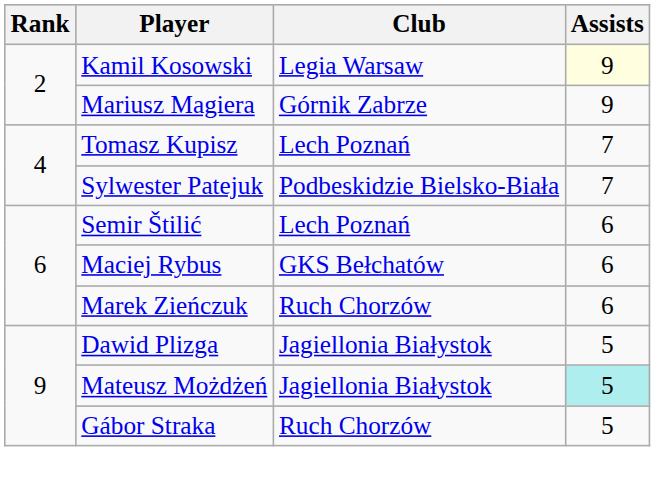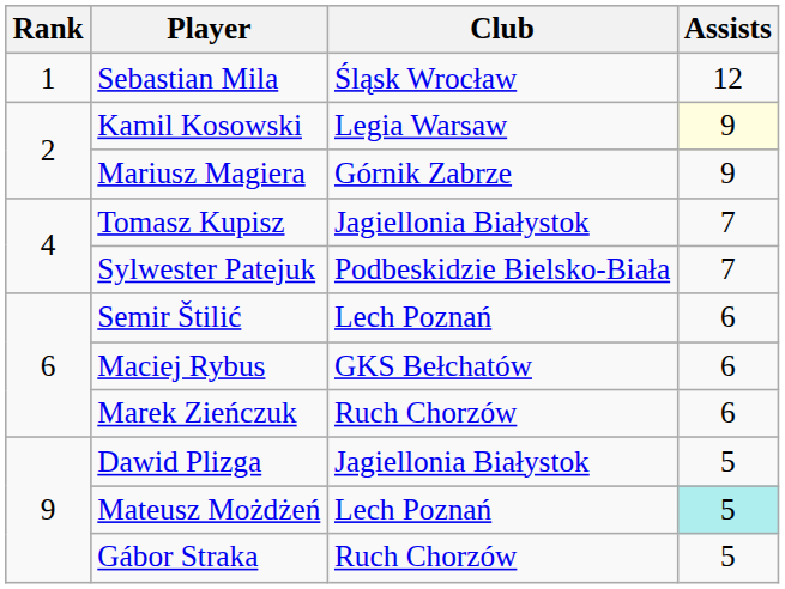+ row: 1 | Sebastian Mila | Śląsk Wrocław | 12
Tomasz Kupisz | Club: Lech Poznań -> Jagiellonia Białystok
Mateusz Możdżeń | Club: Jagiellonia Białystok -> Lech Poznań
